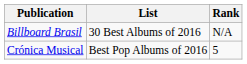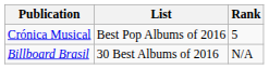rows swapped: Billboard Brasil <-> Crónica Musical
